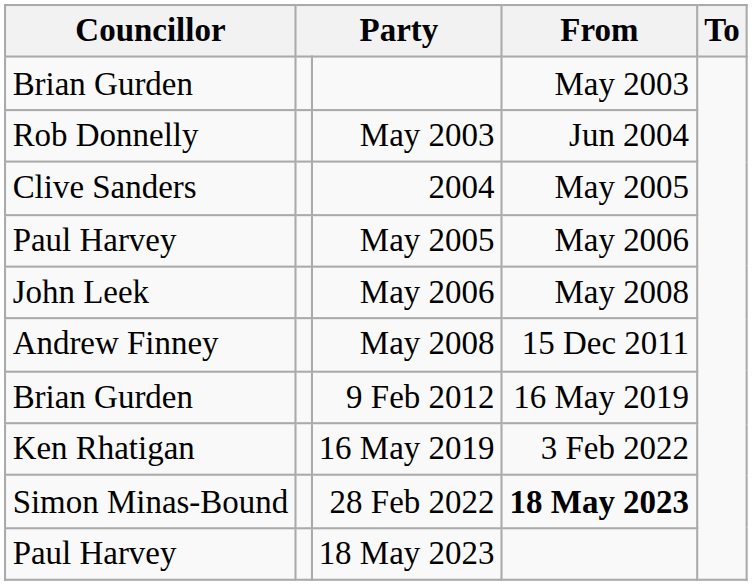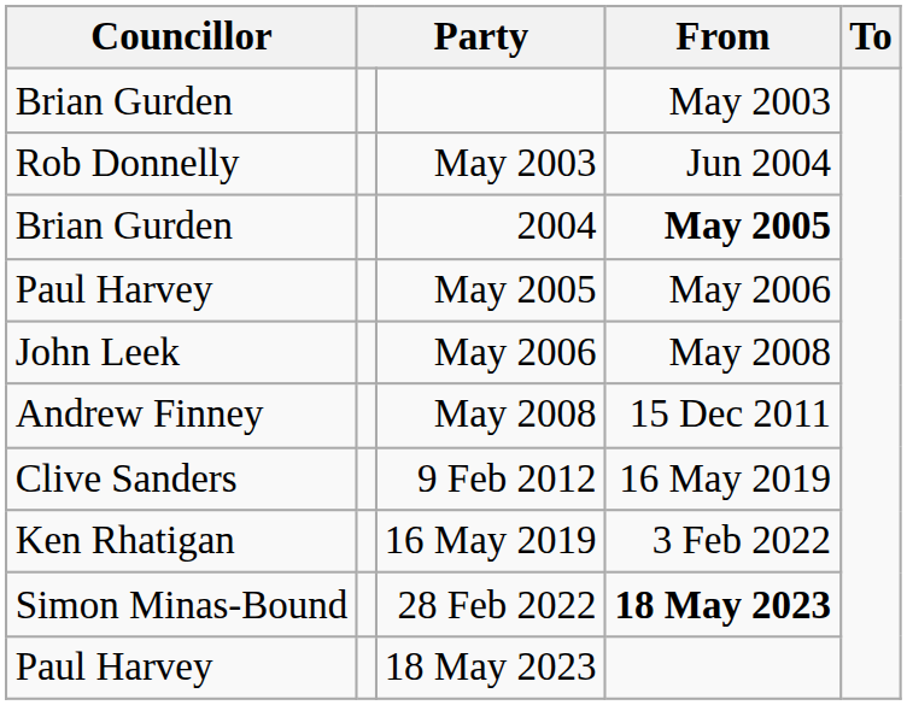2004 | Councillor: Clive Sanders -> Brian Gurden
2004 | From: normal -> bold
9 Feb 2012 | Councillor: Brian Gurden -> Clive Sanders
